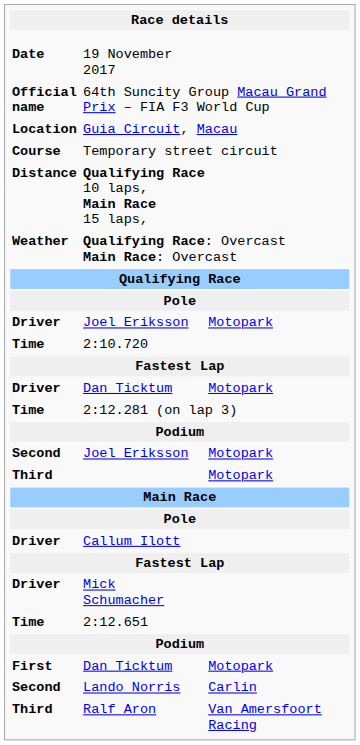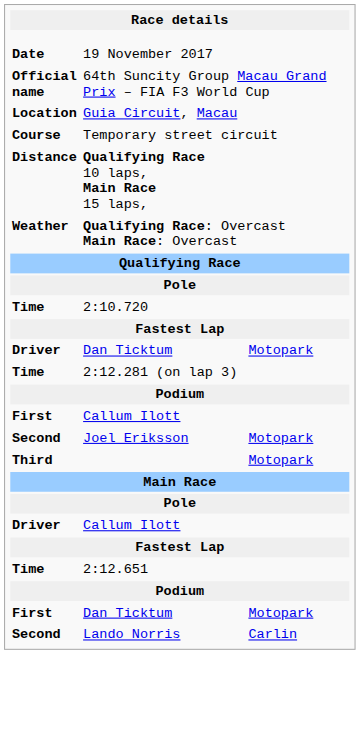- row: Driver | Joel Eriksson | Motopark
+ row: First | Callum Ilott
- row: Driver | Mick Schumacher
- row: Third | Ralf Aron | Van Amersfoort Racing
